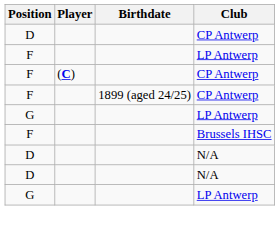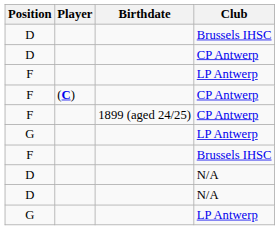+ row: D | Brussels IHSC
